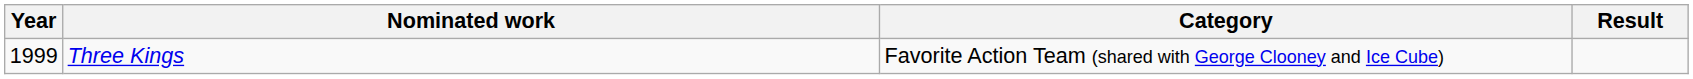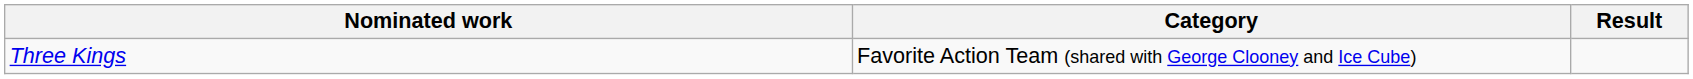- column: Year | 1999
